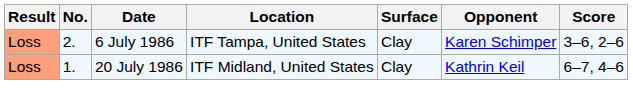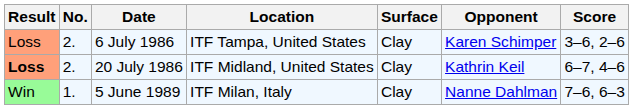20 July 1986 | Result: normal -> bold
20 July 1986 | No.: 1. -> 2.
+ row: Win | 1. | 5 June 1989 | ITF Milan, Italy | Clay | Nanne Dahlman | 7–6, 6–3
